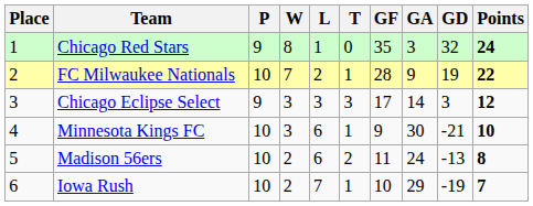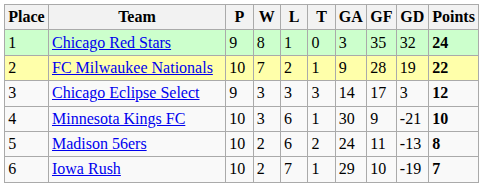columns swapped: GF <-> GA
